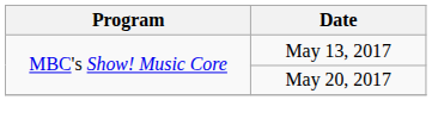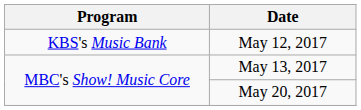+ row: KBS's Music Bank | May 12, 2017
